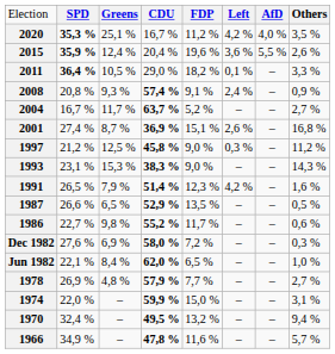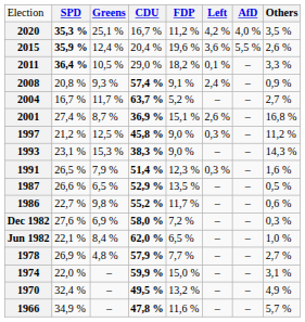1991 | column 6: 4,2 % -> 0,3 %
1970 | column 8: 9,4 % -> 4,9 %
